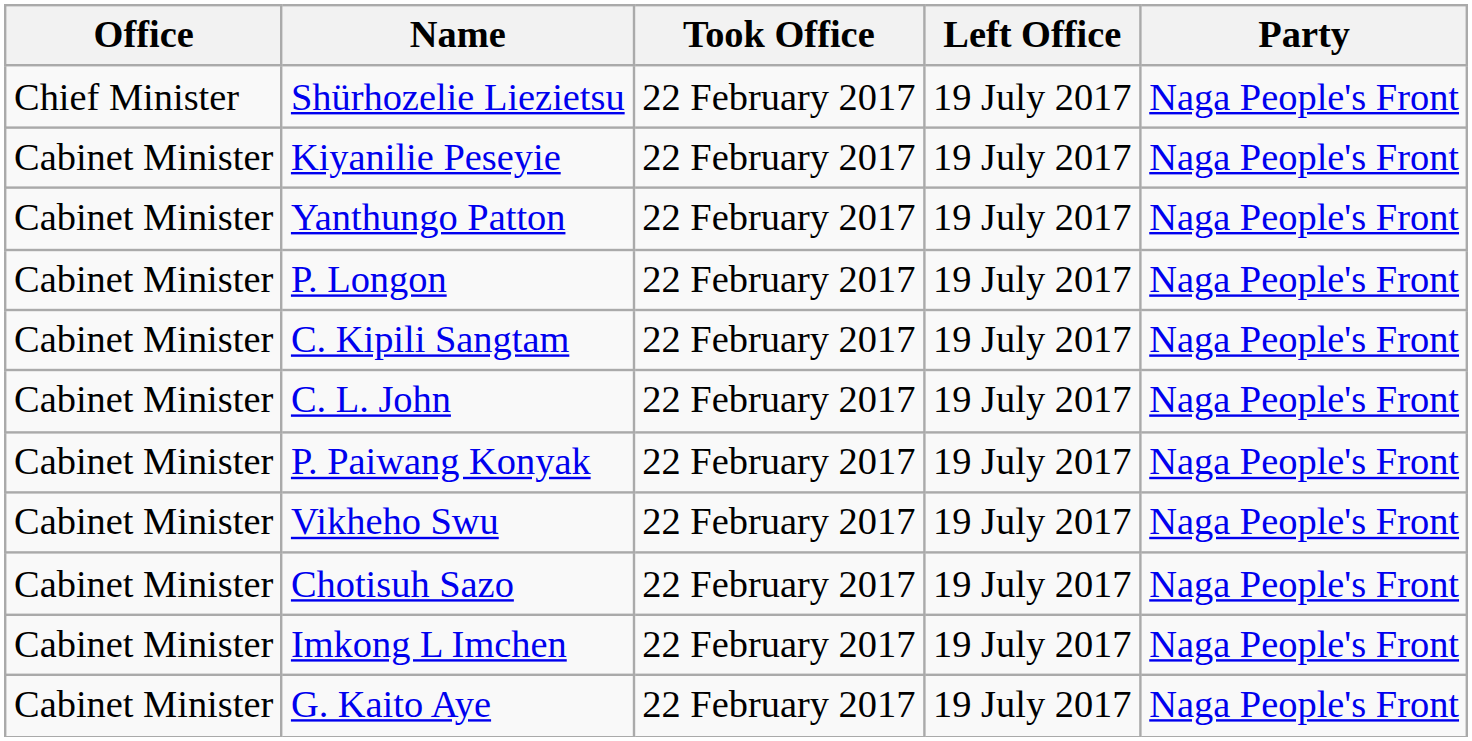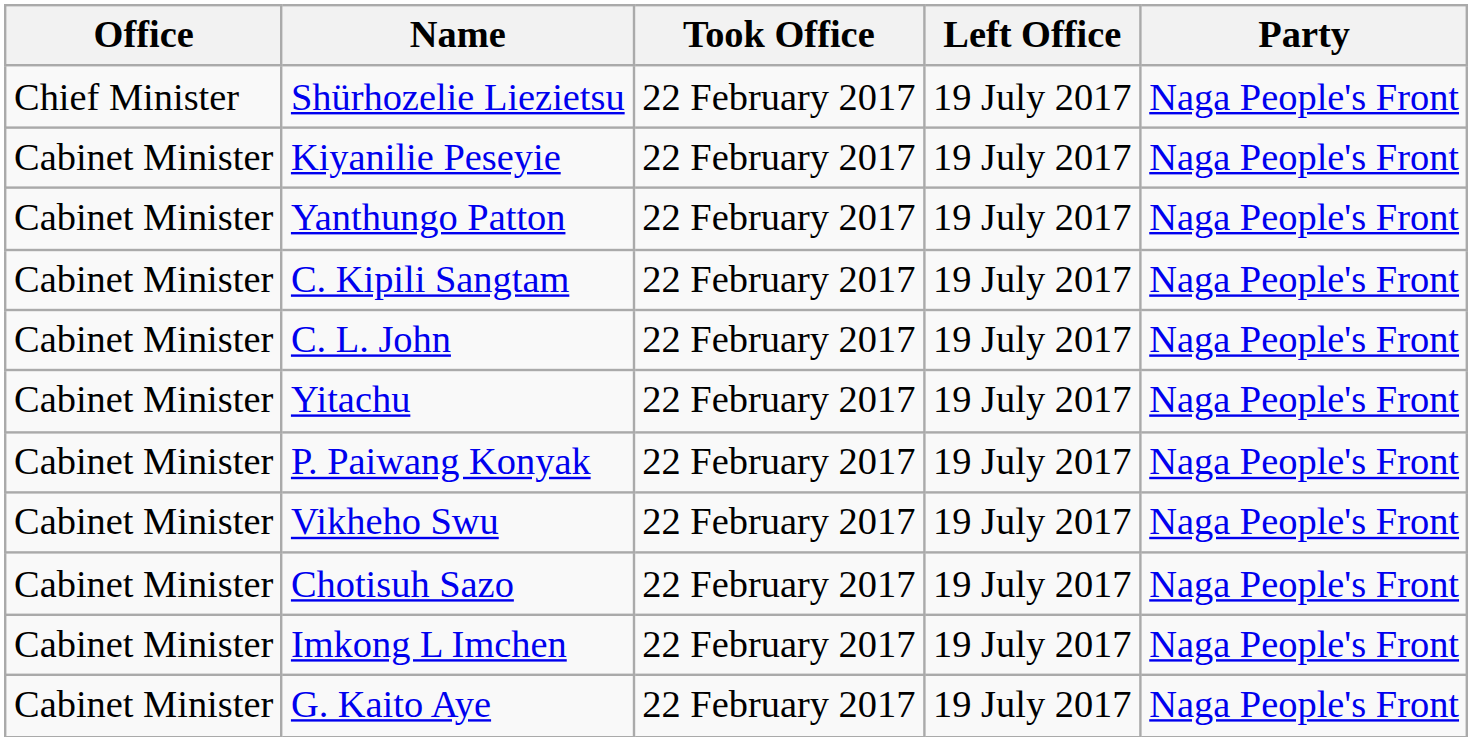- row: Cabinet Minister | P. Longon | 22 February 2017 | 19 July 2017 | Naga People's Front
+ row: Cabinet Minister | Yitachu | 22 February 2017 | 19 July 2017 | Naga People's Front
